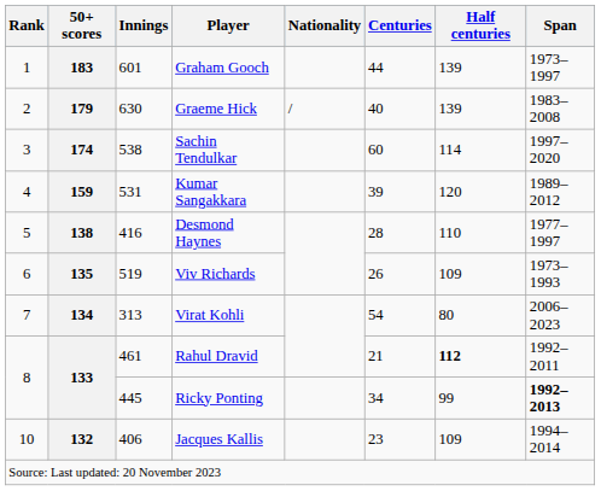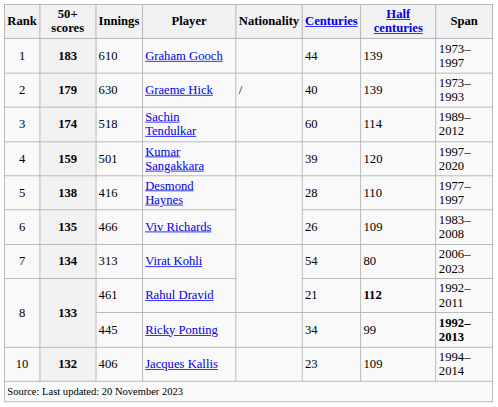183 | Innings: 601 -> 610
179 | Span: 1983–2008 -> 1973–1993
174 | Innings: 538 -> 518
174 | Span: 1997–2020 -> 1989–2012
159 | Innings: 531 -> 501
159 | Span: 1989–2012 -> 1997–2020
135 | Innings: 519 -> 466
135 | Span: 1973–1993 -> 1983–2008
